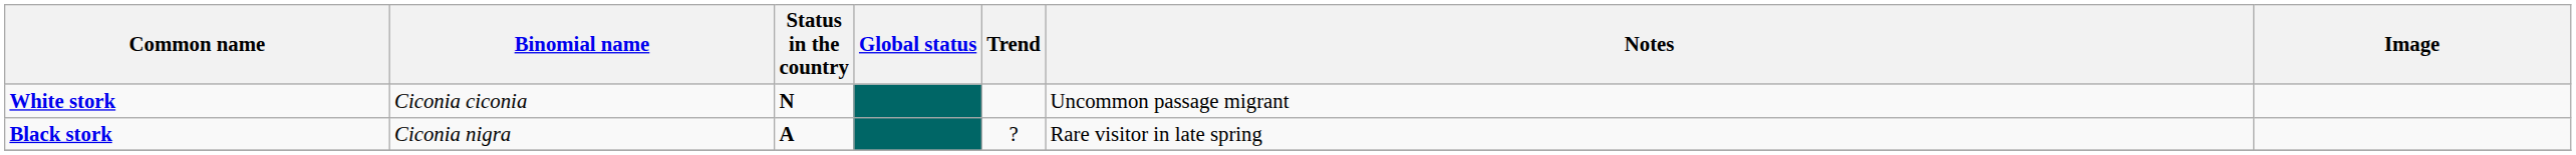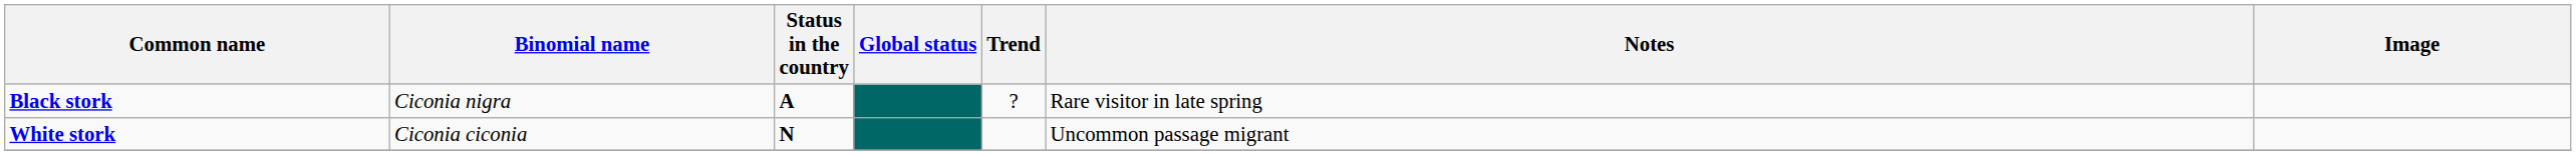rows swapped: White stork <-> Black stork
